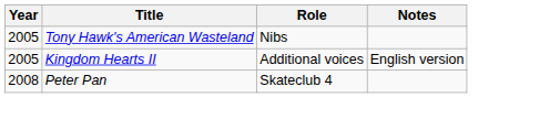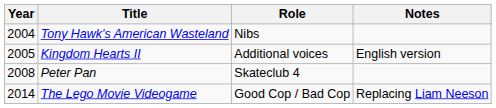Tony Hawk's American Wasteland | Year: 2005 -> 2004
+ row: 2014 | The Lego Movie Videogame | Good Cop / Bad Cop | Replacing Liam Neeson
